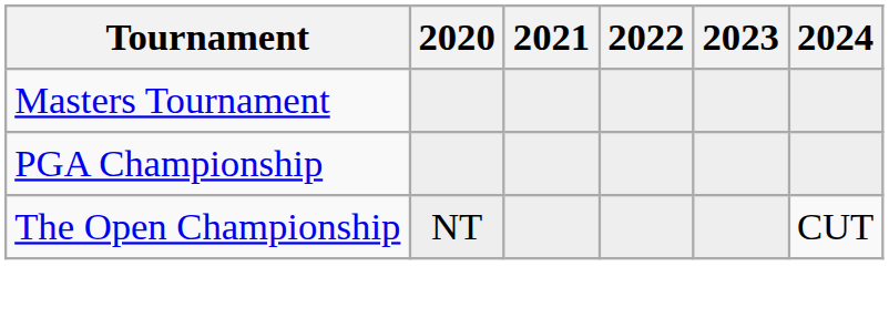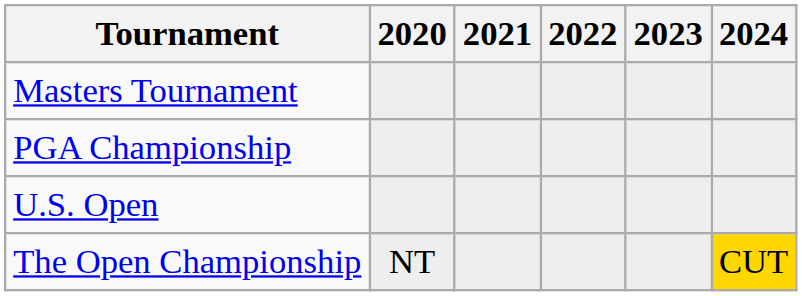+ row: U.S. Open
The Open Championship | 2024: no background -> gold background
